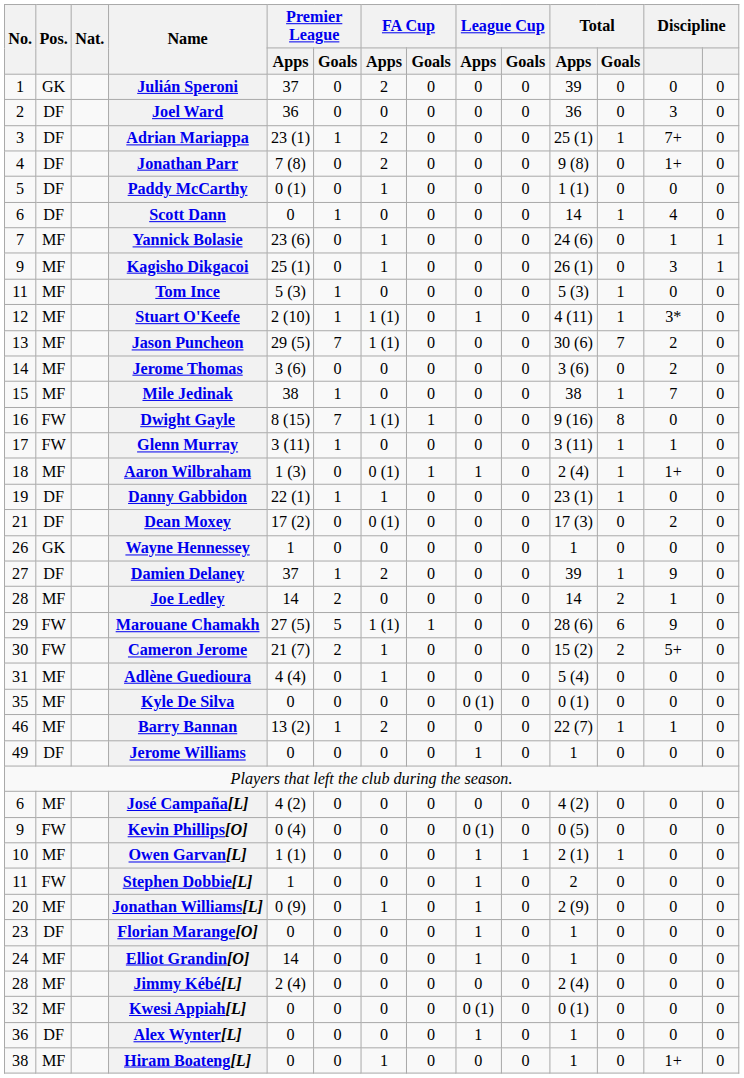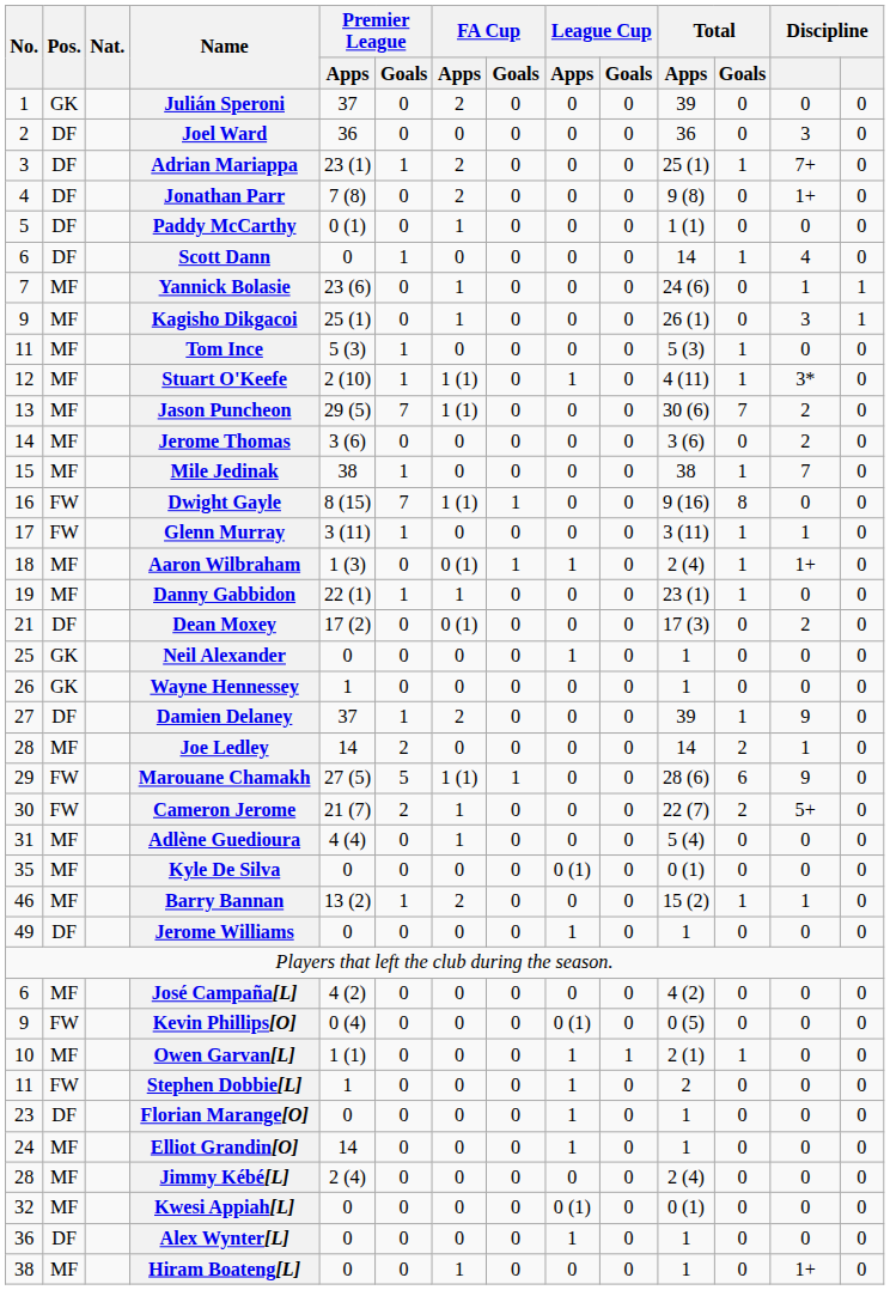Danny Gabbidon | Pos.: DF -> MF
+ row: 25 | GK | Neil Alexander | 0 | 0 | 0 | 0 | 1 | 0 | 1 | 0 | 0 | 0
Cameron Jerome | Total / Apps: 15 (2) -> 22 (7)
Barry Bannan | Total / Apps: 22 (7) -> 15 (2)
- row: 20 | MF | Jonathan Williams[L] | 0 (9) | 0 | 1 | 0 | 1 | 0 | 2 (9) | 0 | 0 | 0
